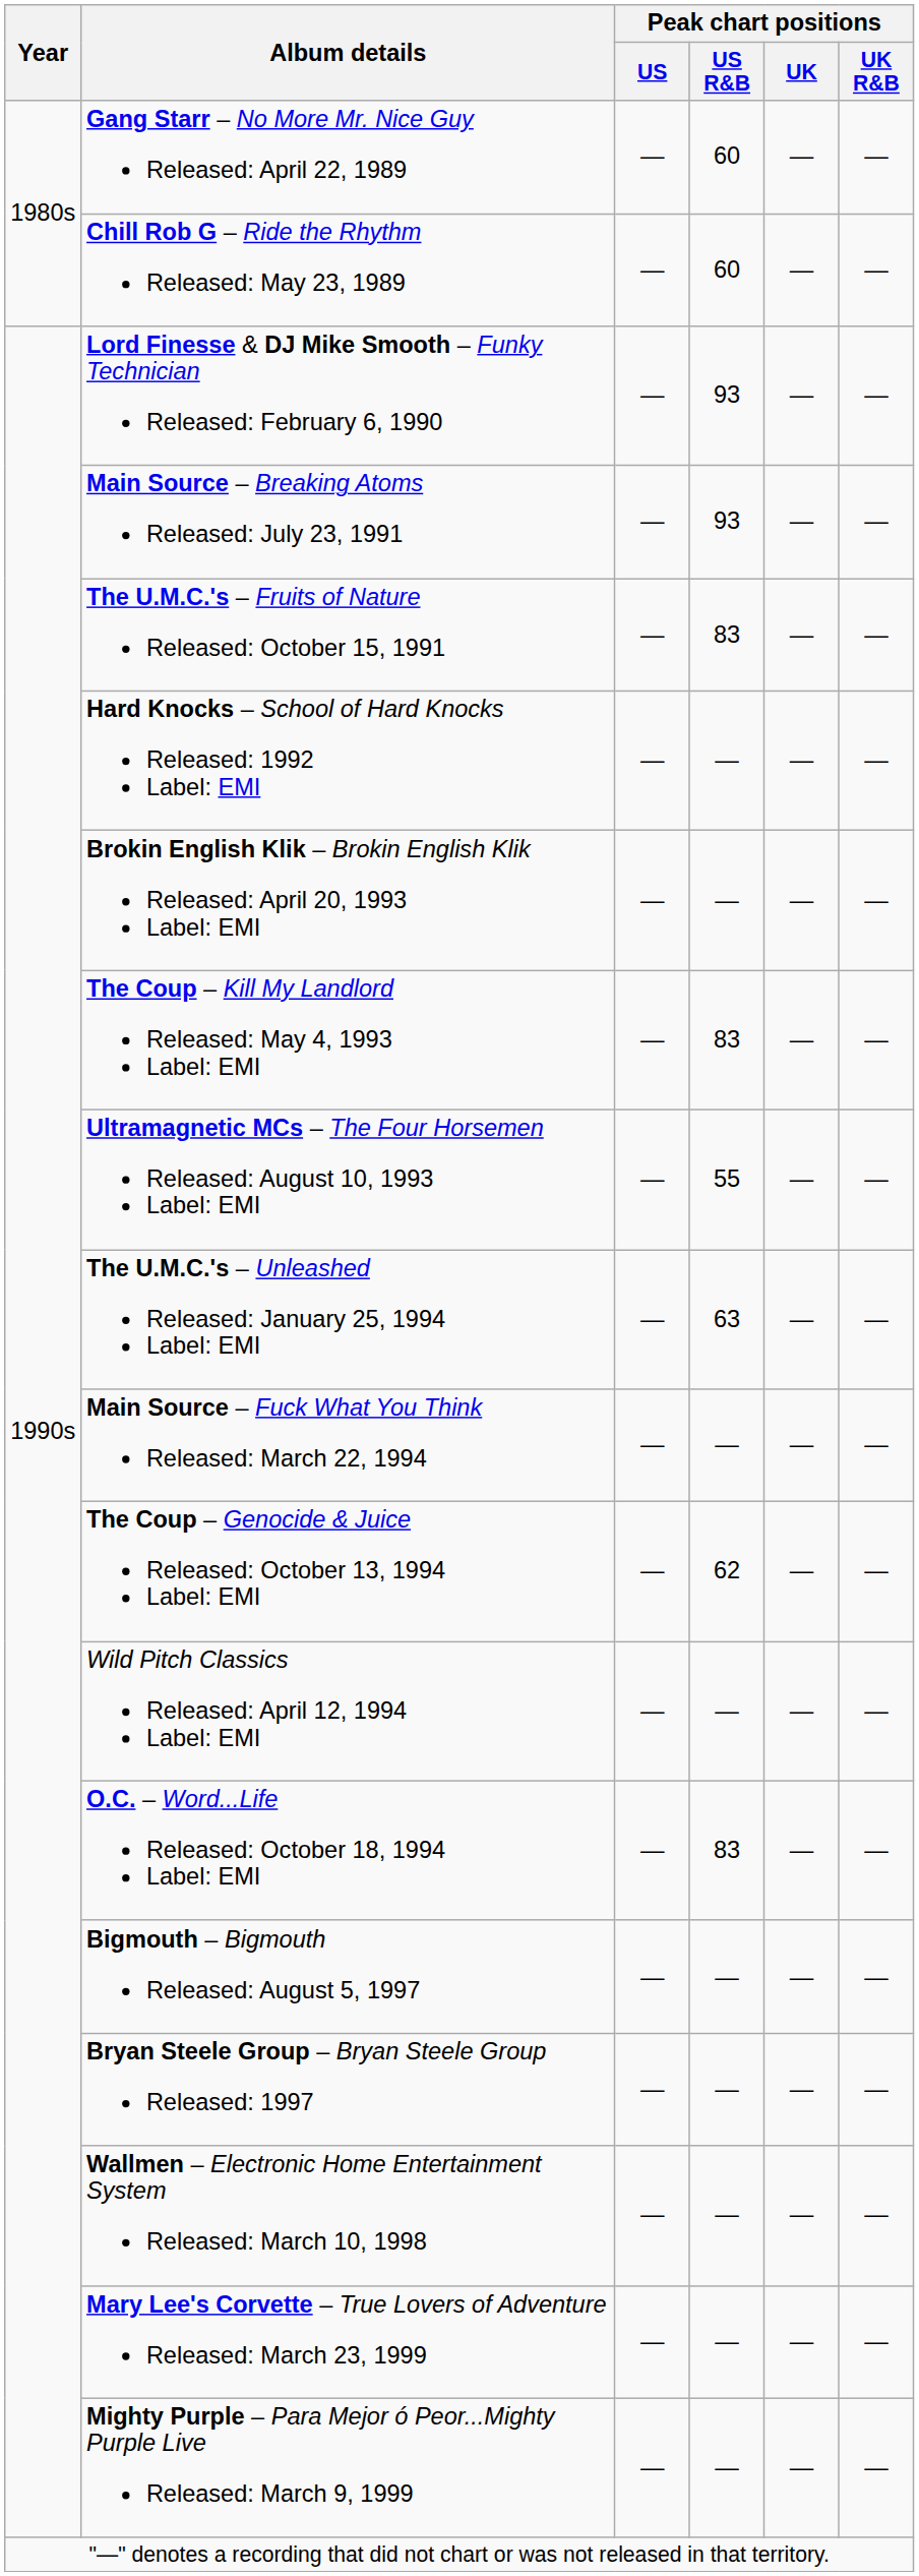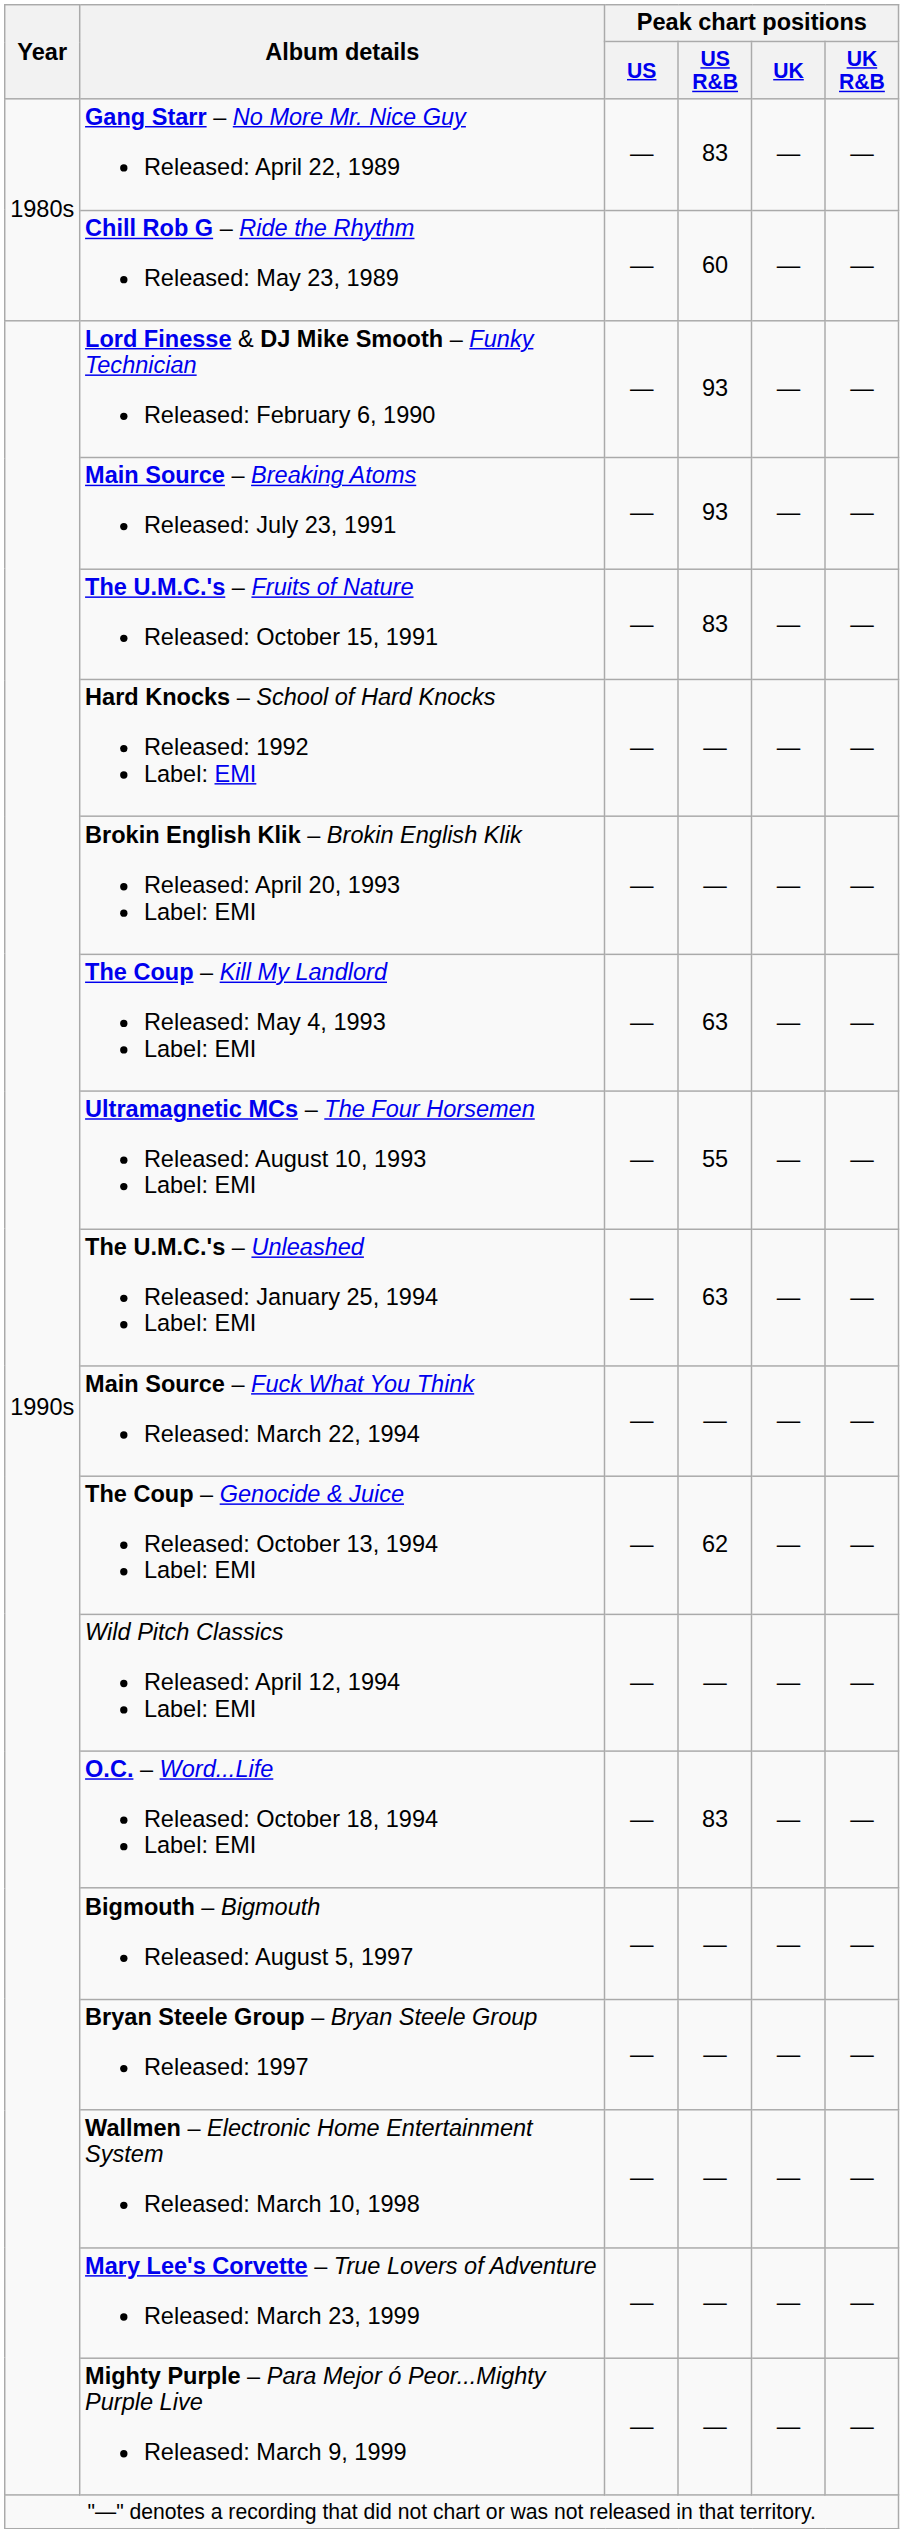Gang Starr – No More Mr. Nice Guy Released: April 22, 1989 | Peak chart positions / US R&B: 60 -> 83
The Coup – Kill My Landlord Released: May 4, 1993 Label: EMI | Peak chart positions / US R&B: 83 -> 63
